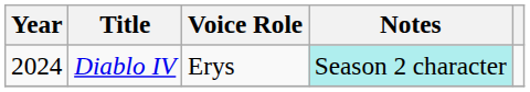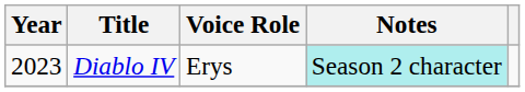Diablo IV | Year: 2024 -> 2023
